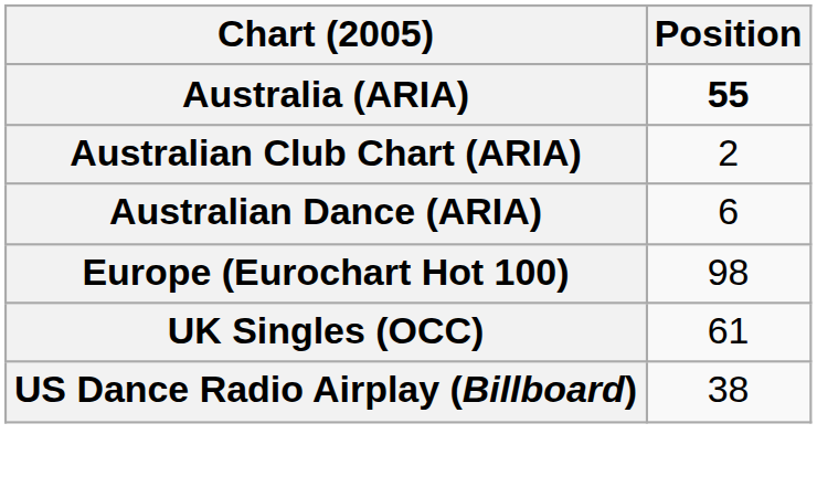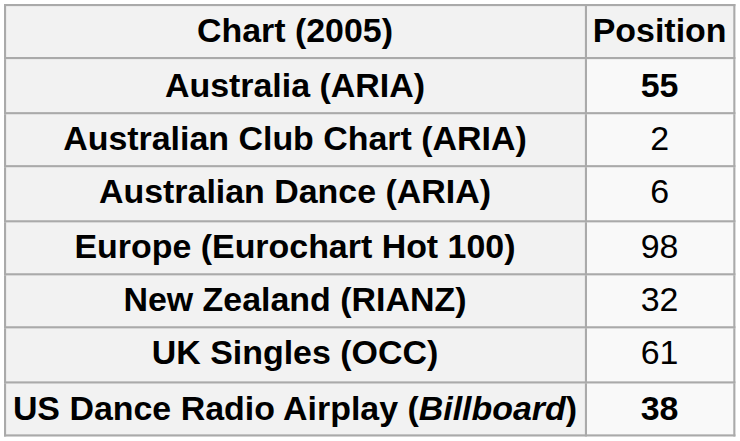+ row: New Zealand (RIANZ) | 32
US Dance Radio Airplay (Billboard) | Position: normal -> bold
